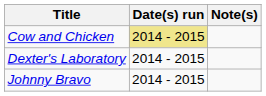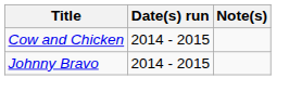Cow and Chicken | Date(s) run: khaki background -> no background
- row: Dexter's Laboratory | 2014 - 2015
